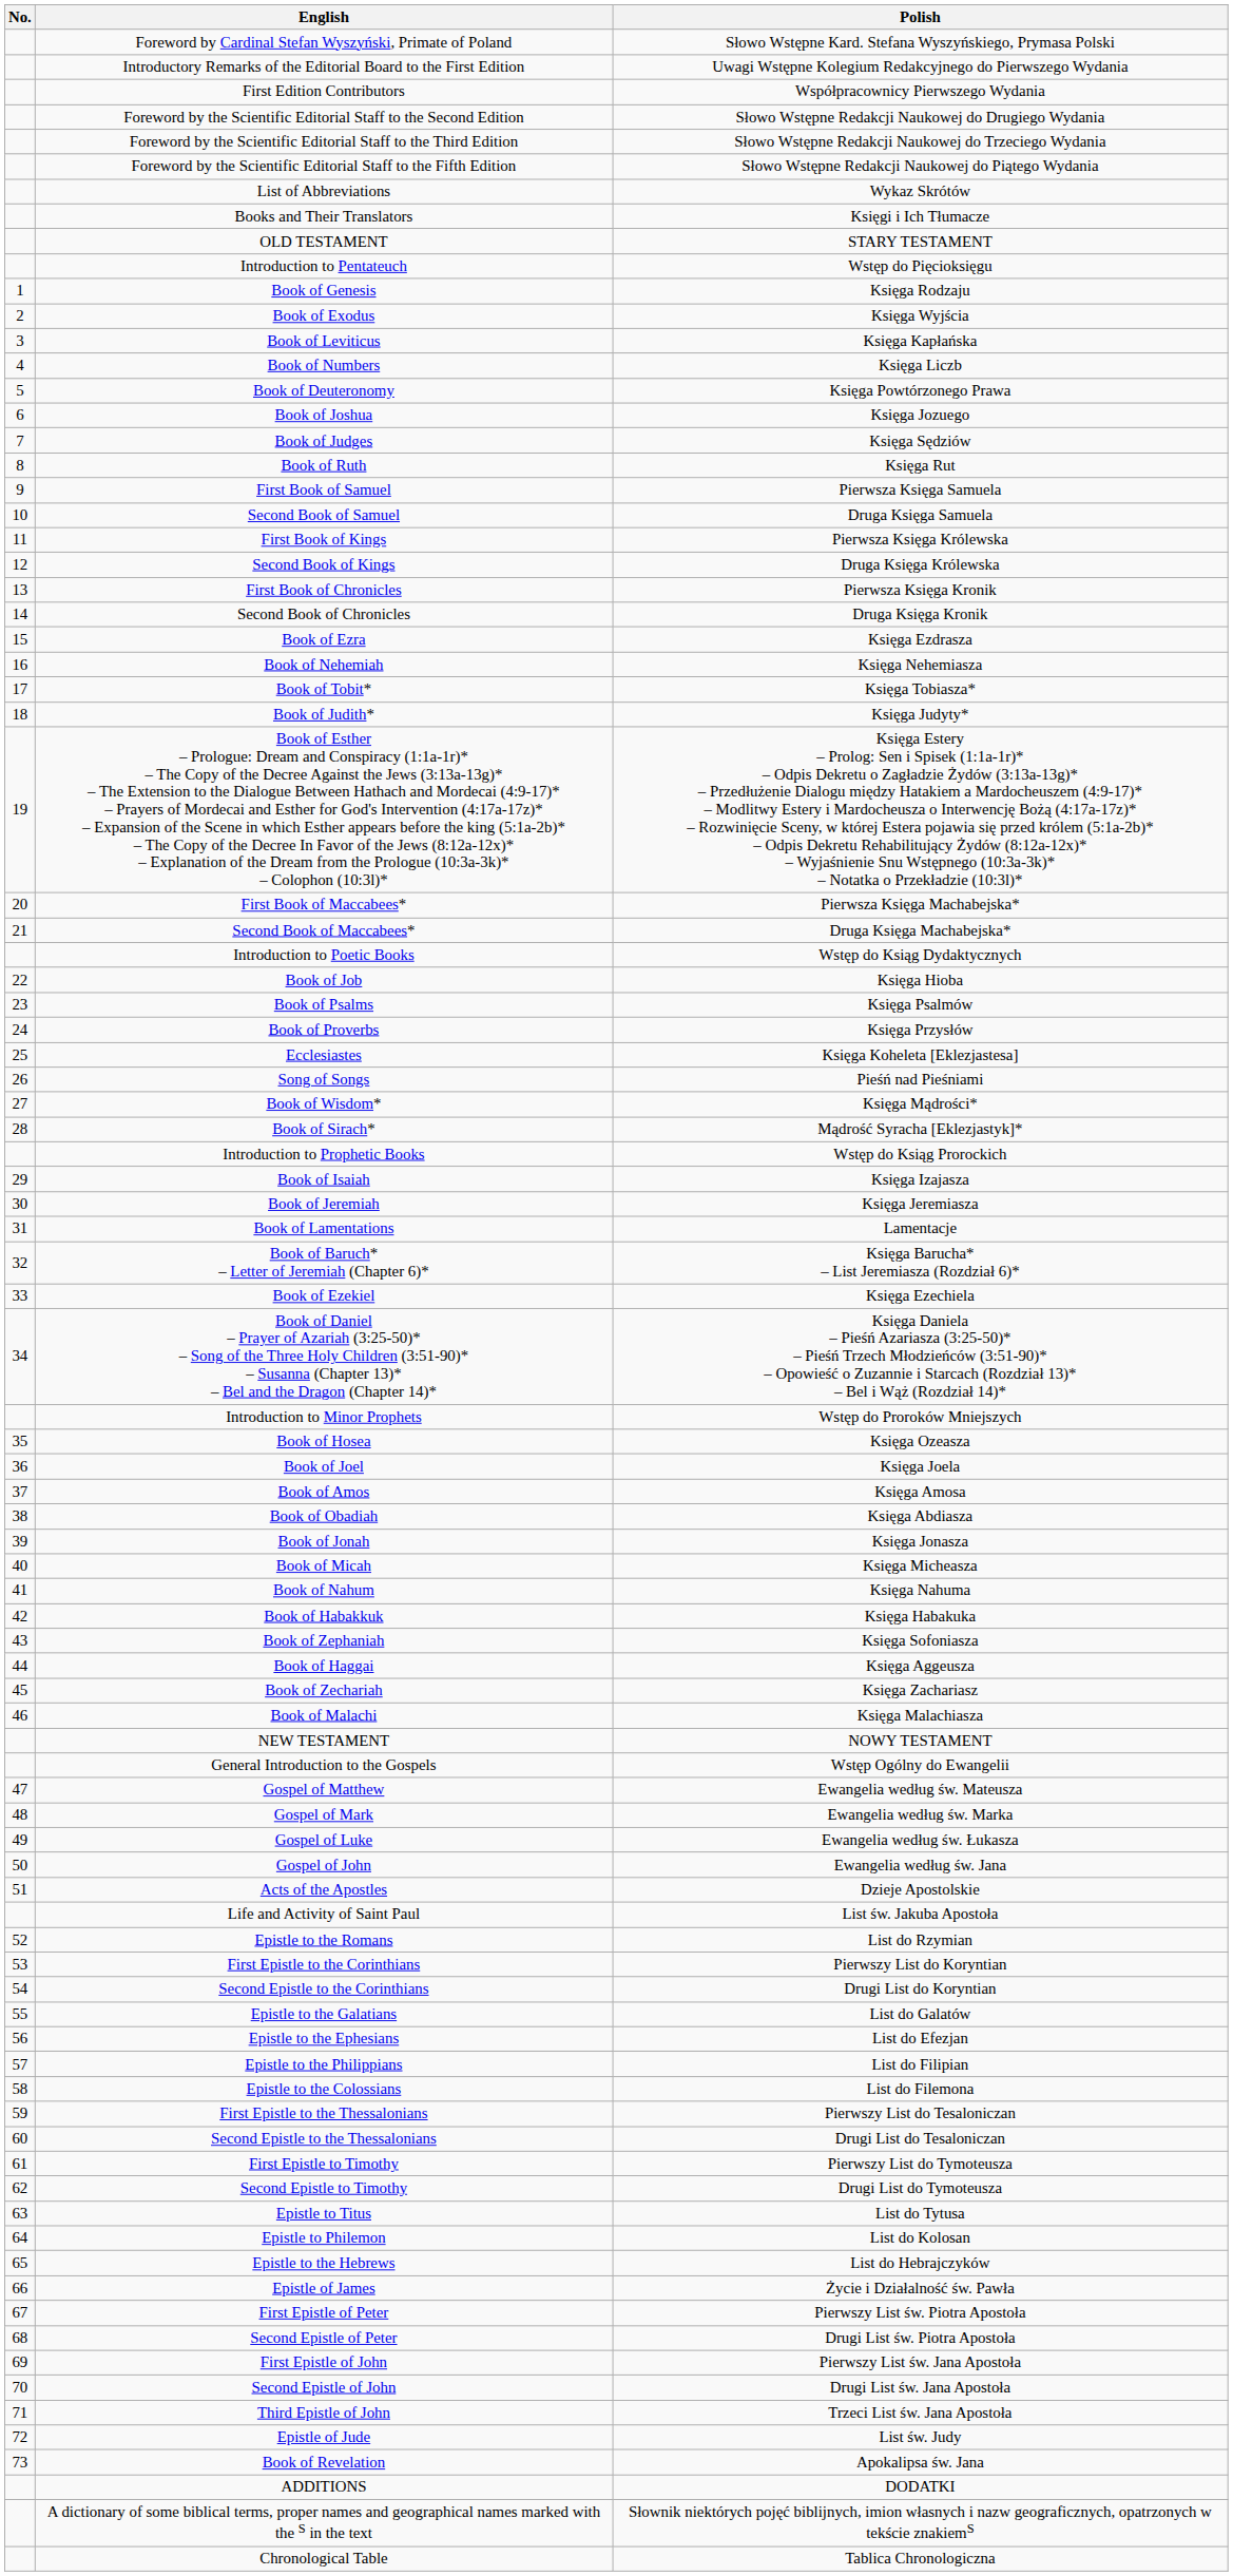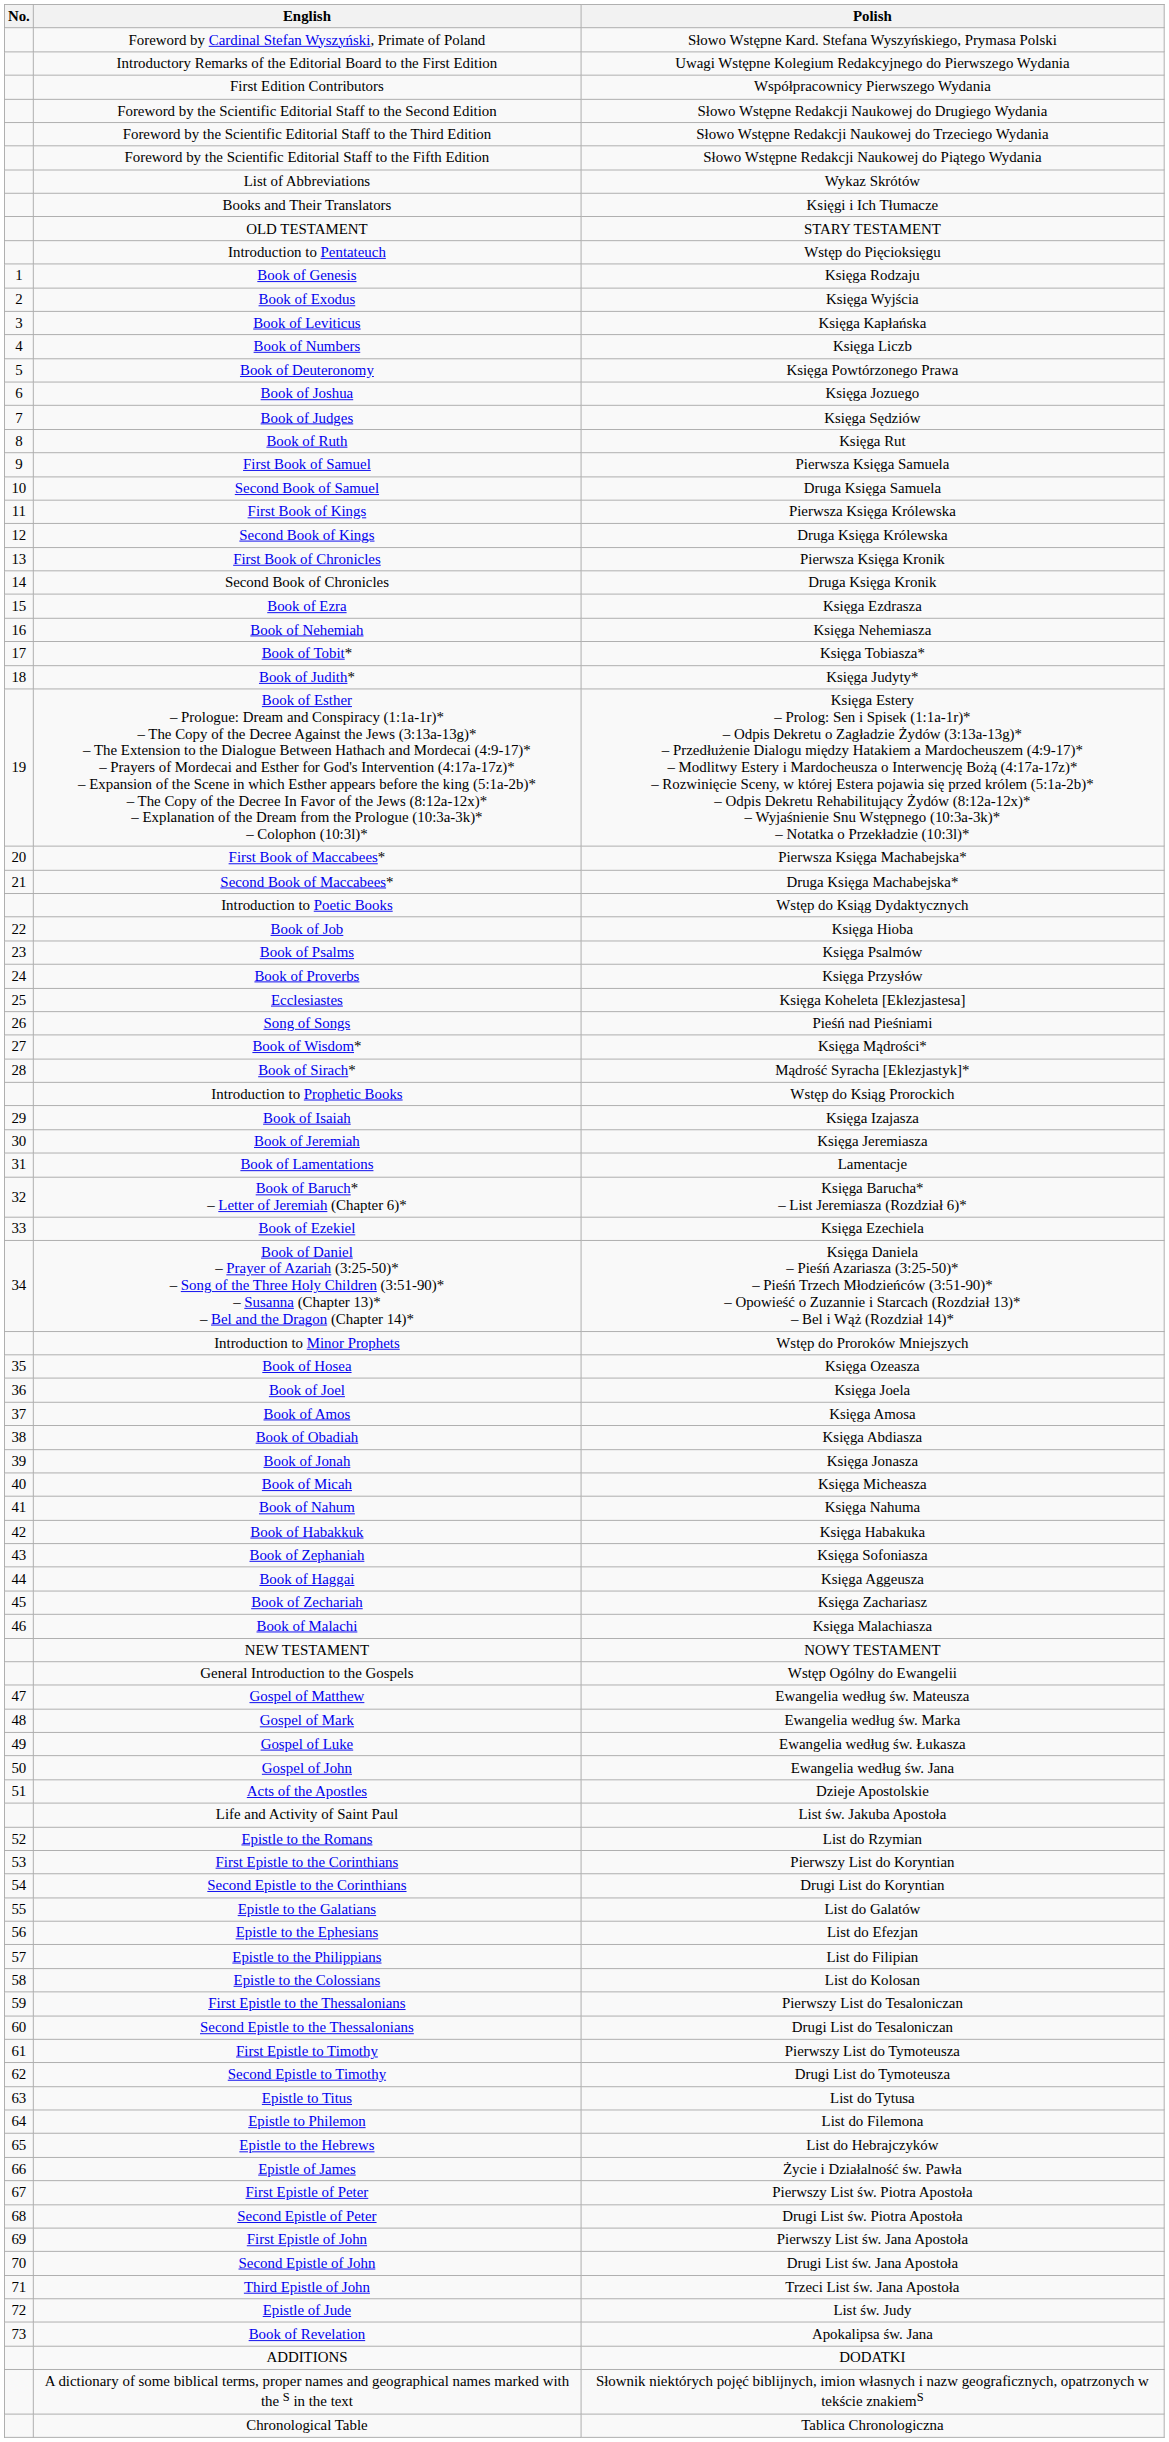Epistle to the Colossians | Polish: List do Filemona -> List do Kolosan
Epistle to Philemon | Polish: List do Kolosan -> List do Filemona
